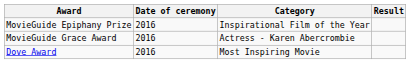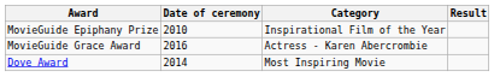MovieGuide Epiphany Prize | Date of ceremony: 2016 -> 2010
Dove Award | Date of ceremony: 2016 -> 2014
